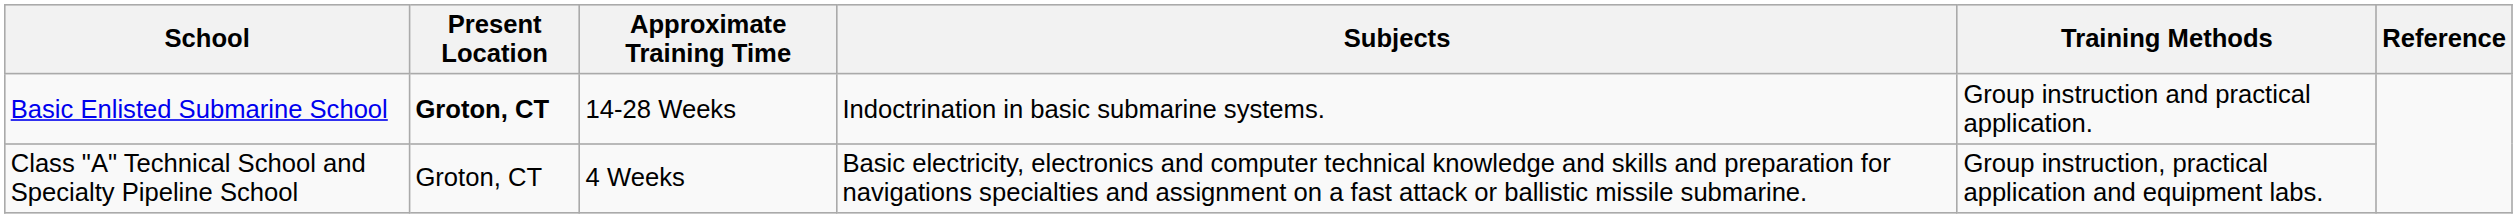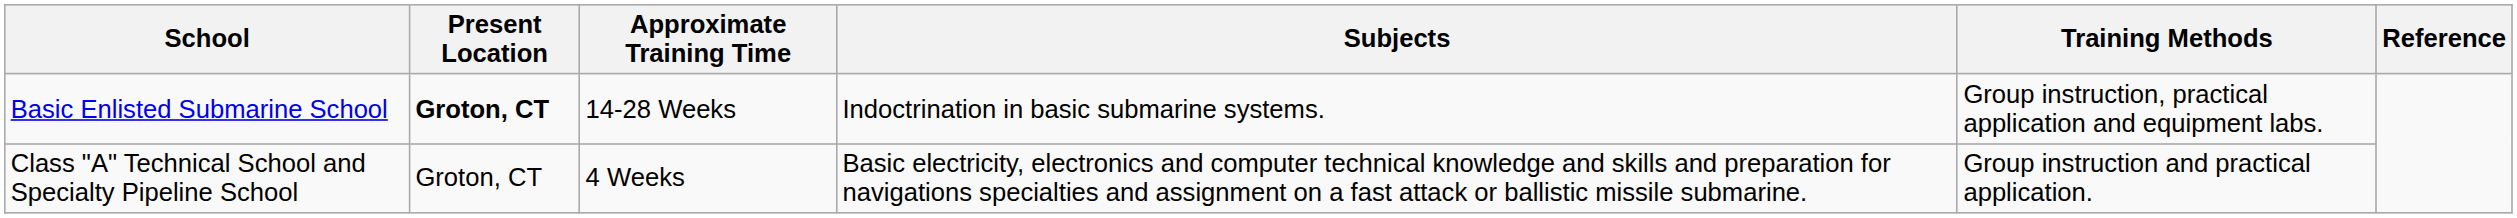Basic Enlisted Submarine School | Training Methods: Group instruction and practical application. -> Group instruction, practical application and equipment labs.
Class "A" Technical School and Specialty Pipeline School | Training Methods: Group instruction, practical application and equipment labs. -> Group instruction and practical application.
